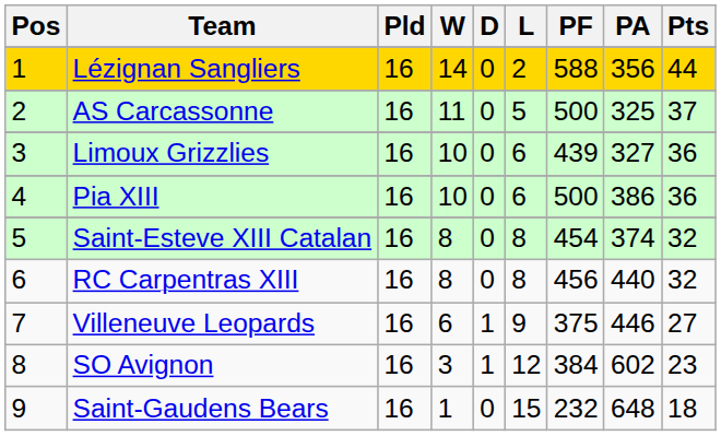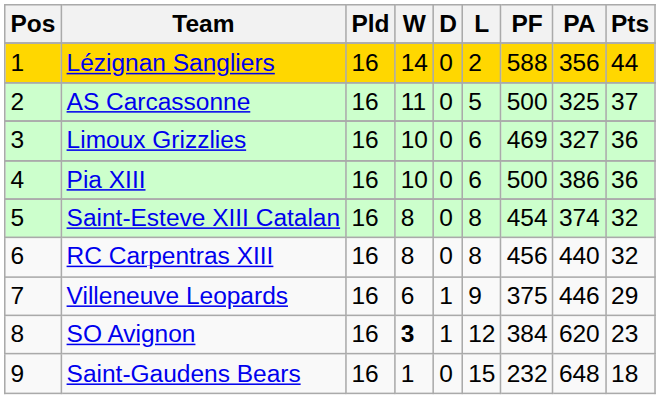Limoux Grizzlies | PF: 439 -> 469
Villeneuve Leopards | Pts: 27 -> 29
SO Avignon | W: normal -> bold
SO Avignon | PA: 602 -> 620
